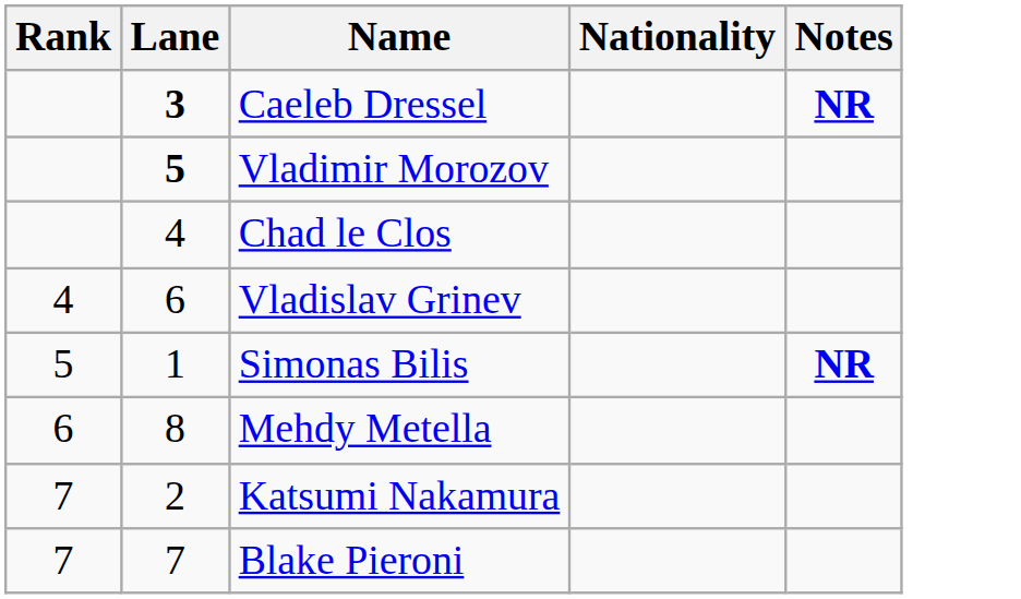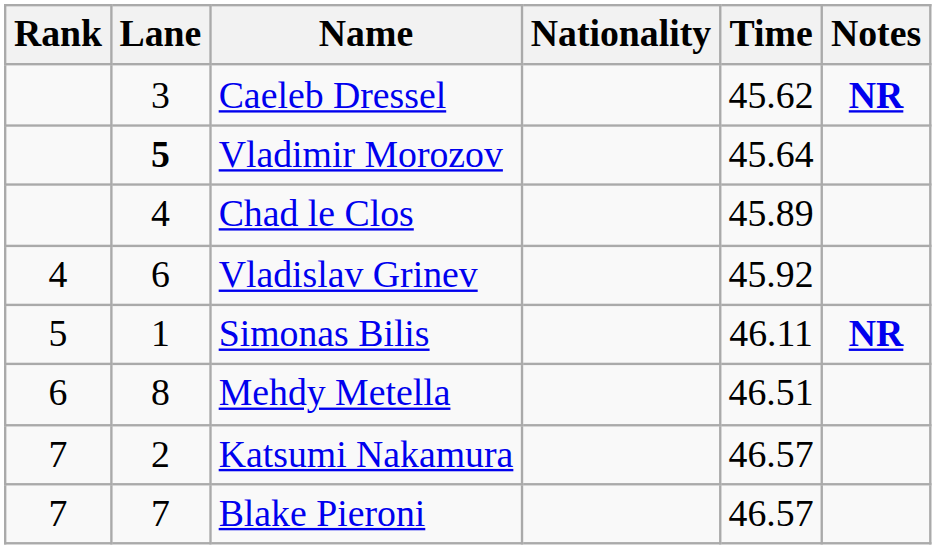+ column: Time | 45.62 | 45.64 | 45.89 | 45.92 | 46.11 | 46.51 | 46.57 | 46.57
Caeleb Dressel | Lane: bold -> normal
